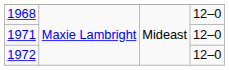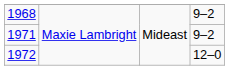1968 | column 4: 12–0 -> 9–2
1971 | column 4: 12–0 -> 9–2
